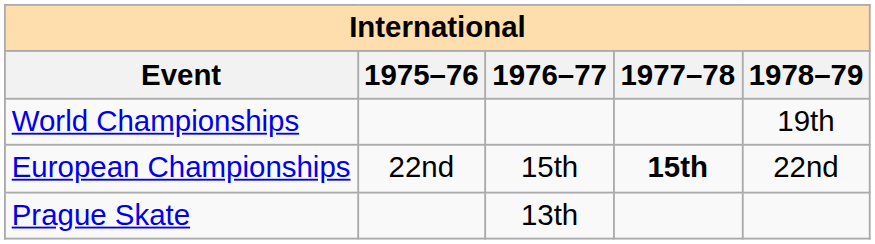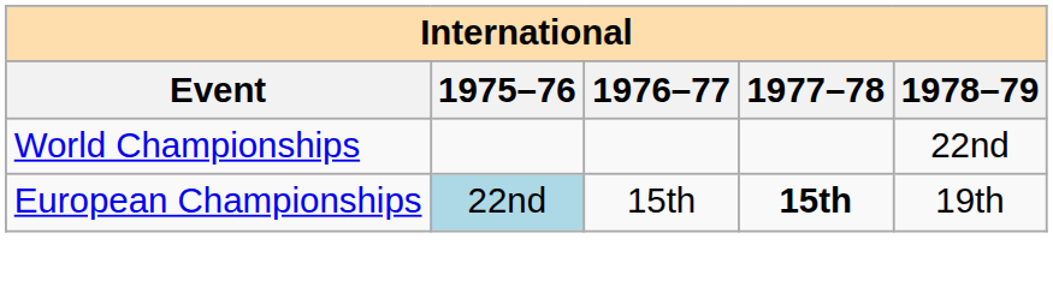World Championships | 1978–79: 19th -> 22nd
European Championships | 1975–76: no background -> lightblue background
European Championships | 1978–79: 22nd -> 19th
- row: Prague Skate | 13th
